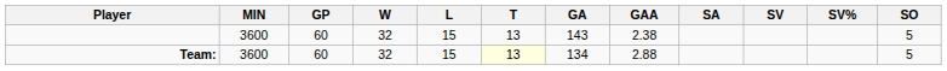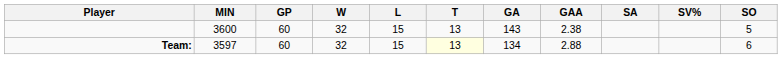- column: SV
Team: | MIN: 3600 -> 3597
Team: | SO: 5 -> 6
